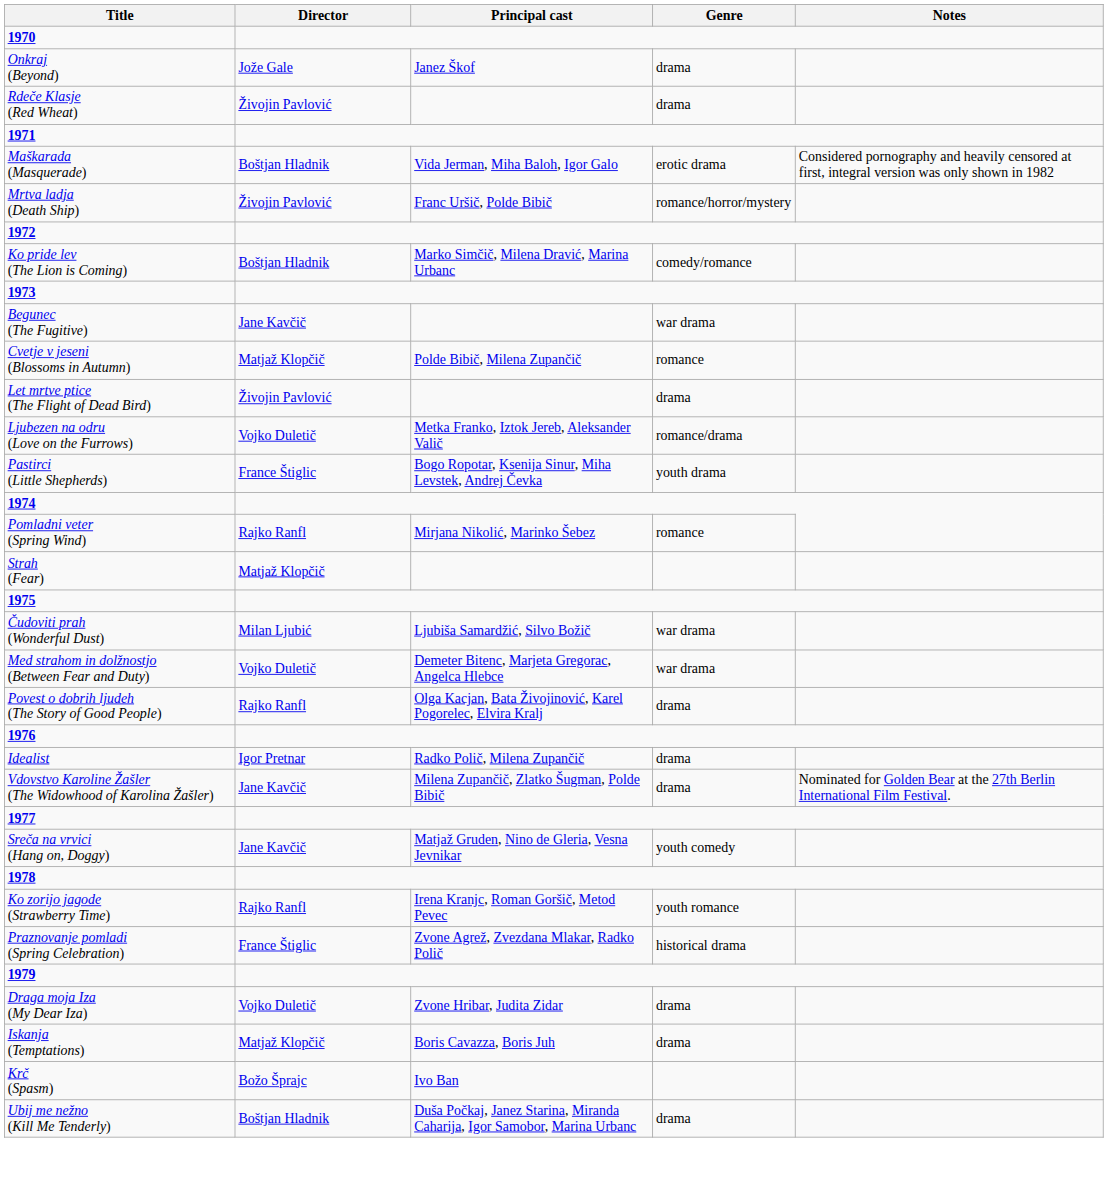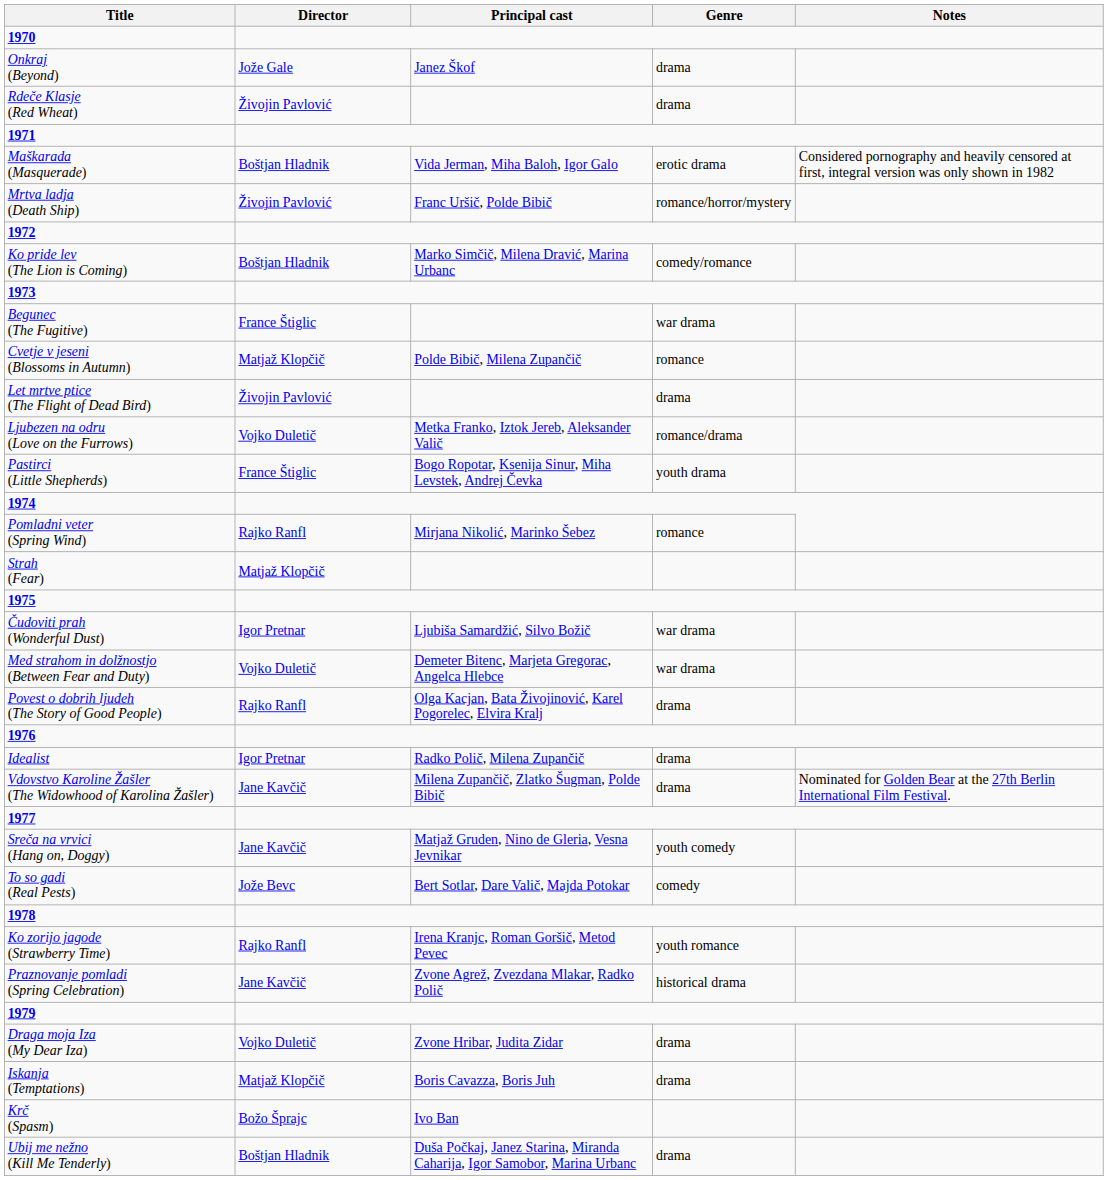Begunec (The Fugitive) | Director: Jane Kavčič -> France Štiglic
Čudoviti prah (Wonderful Dust) | Director: Milan Ljubić -> Igor Pretnar
+ row: To so gadi (Real Pests) | Jože Bevc | Bert Sotlar, Dare Valič, Majda Potokar | comedy
Praznovanje pomladi (Spring Celebration) | Director: France Štiglic -> Jane Kavčič
